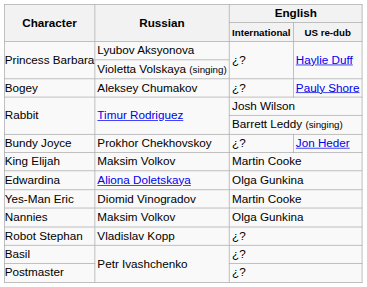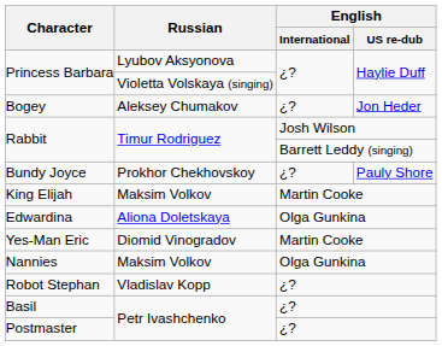Bogey | English / US re-dub: Pauly Shore -> Jon Heder
Bundy Joyce | English / US re-dub: Jon Heder -> Pauly Shore
